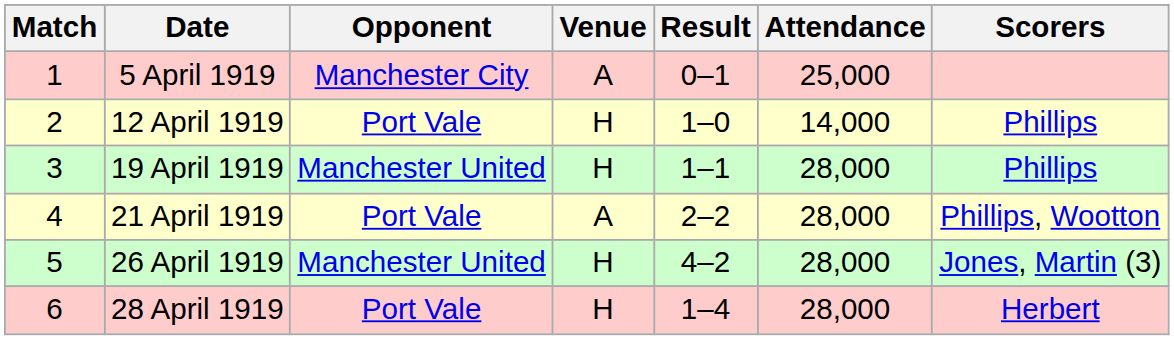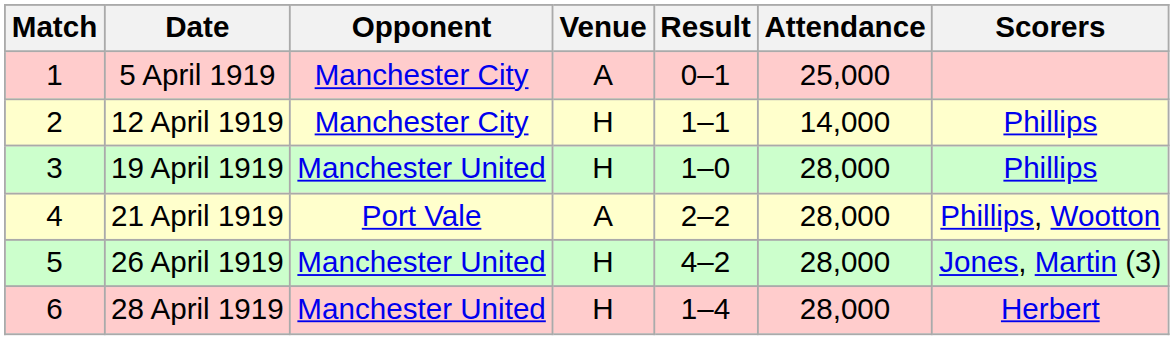12 April 1919 | Opponent: Port Vale -> Manchester City
12 April 1919 | Result: 1–0 -> 1–1
19 April 1919 | Result: 1–1 -> 1–0
28 April 1919 | Opponent: Port Vale -> Manchester United
